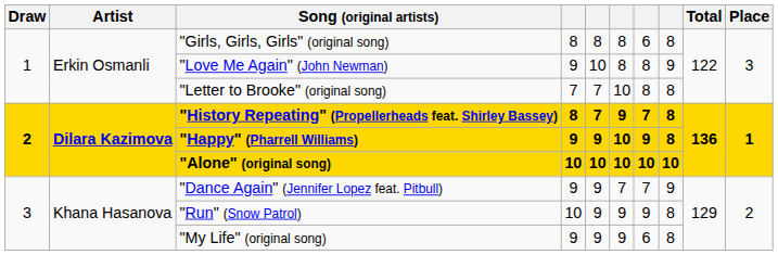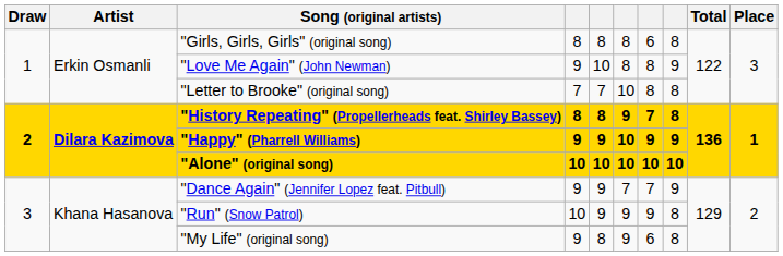"History Repeating" (Propellerheads feat. Shirley Bassey) | column 5: 7 -> 8
"Happy" (Pharrell Williams) | column 8: 8 -> 9
"My Life" (original song) | column 5: 9 -> 8
